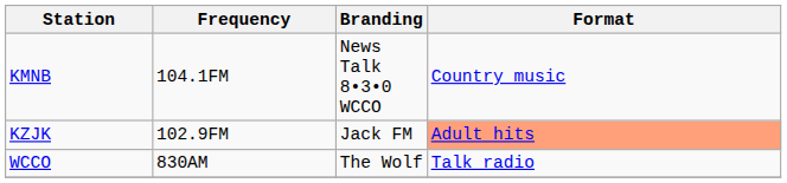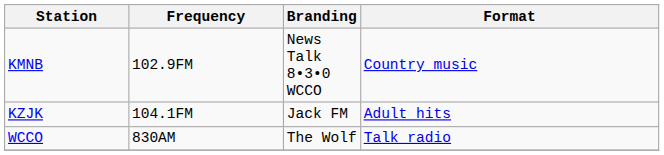KMNB | Frequency: 104.1FM -> 102.9FM
KZJK | Frequency: 102.9FM -> 104.1FM
KZJK | Format: lightsalmon background -> no background
